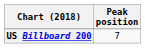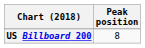US Billboard 200 | Peak position: 7 -> 8
